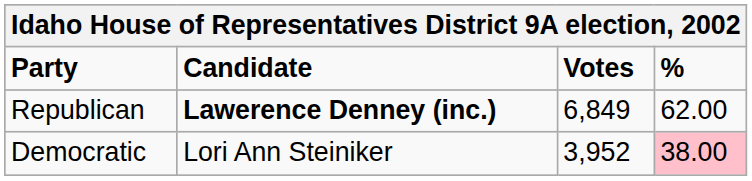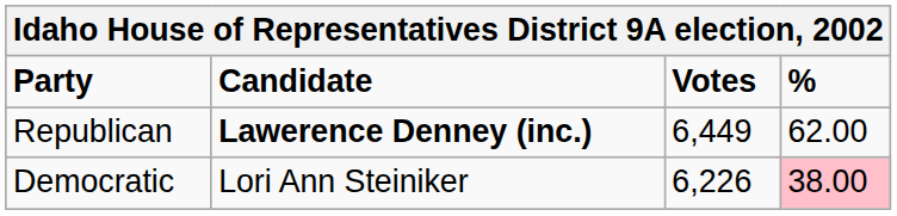Republican | Votes: 6,849 -> 6,449
Democratic | Votes: 3,952 -> 6,226
